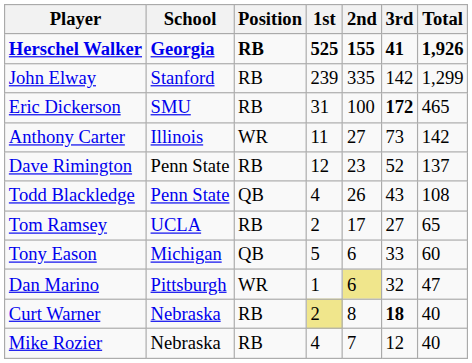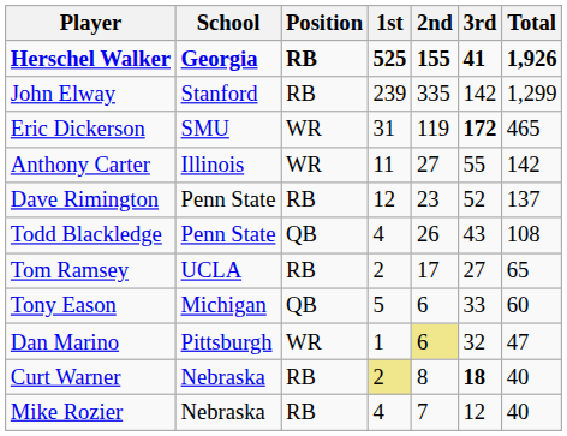Eric Dickerson | Position: RB -> WR
Eric Dickerson | 2nd: 100 -> 119
Anthony Carter | 3rd: 73 -> 55
